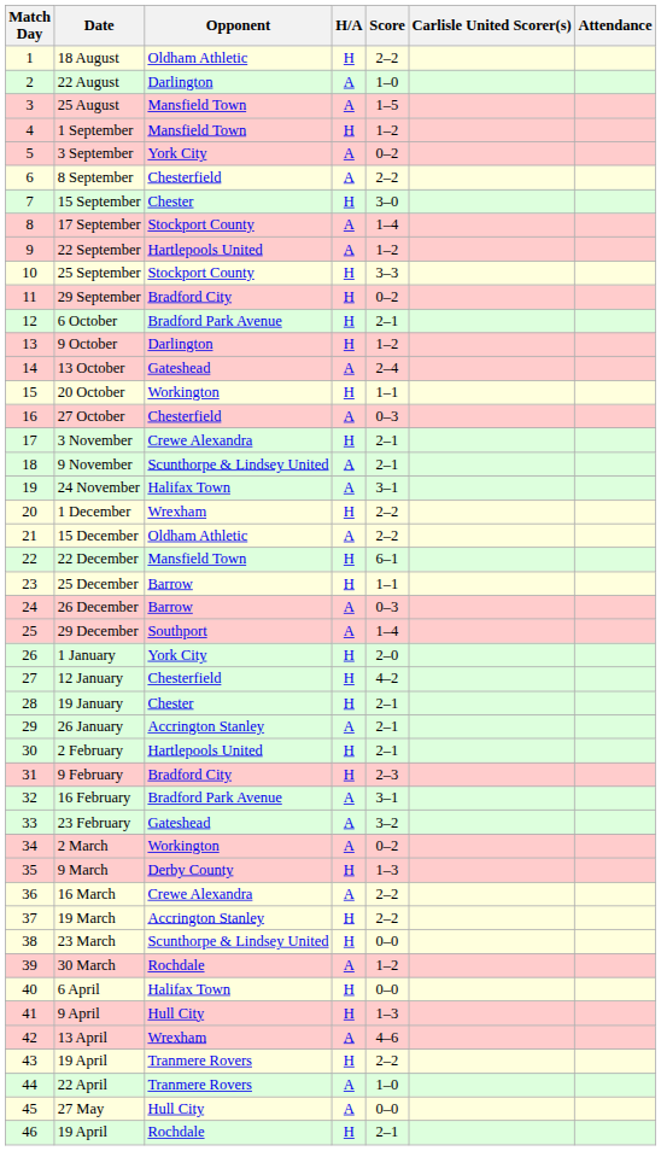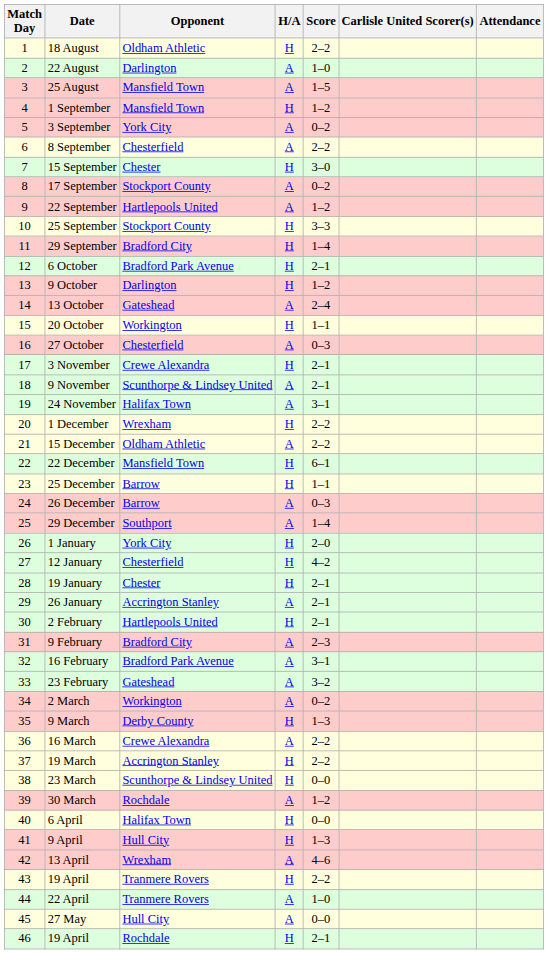17 September | Score: 1–4 -> 0–2
29 September | Score: 0–2 -> 1–4
9 February | H/A: H -> A
